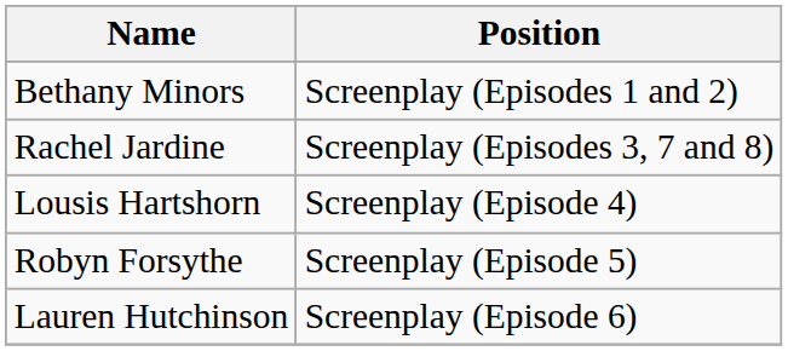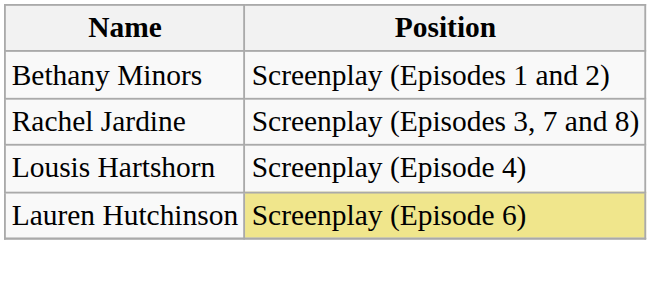- row: Robyn Forsythe | Screenplay (Episode 5)
Lauren Hutchinson | Position: no background -> khaki background
